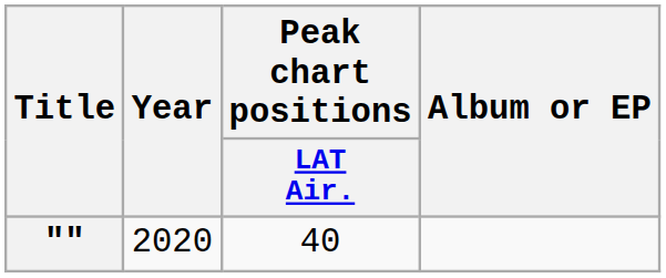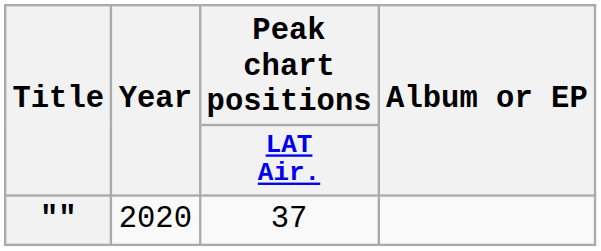"" | Peak chart positions / LAT Air.: 40 -> 37
